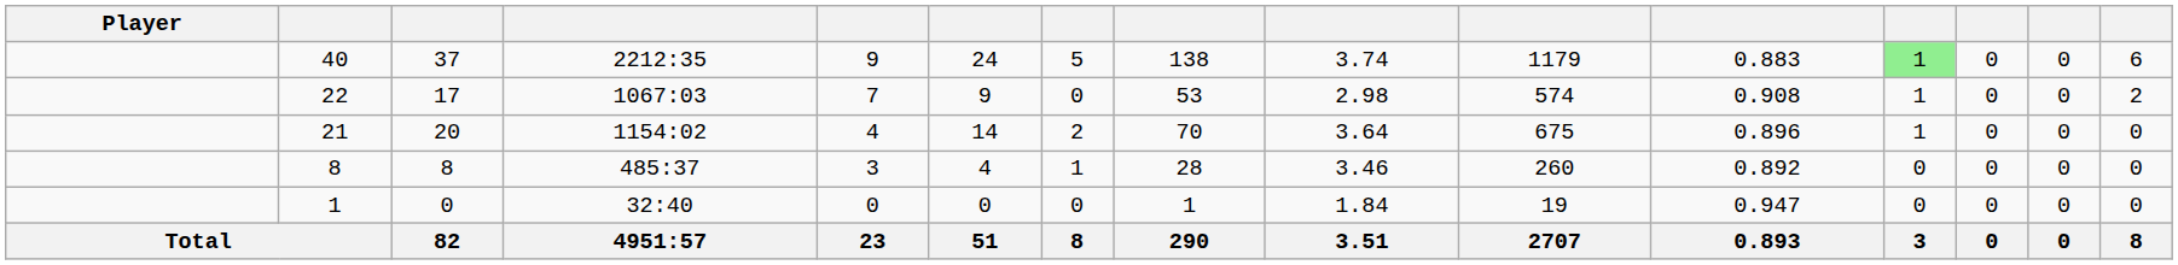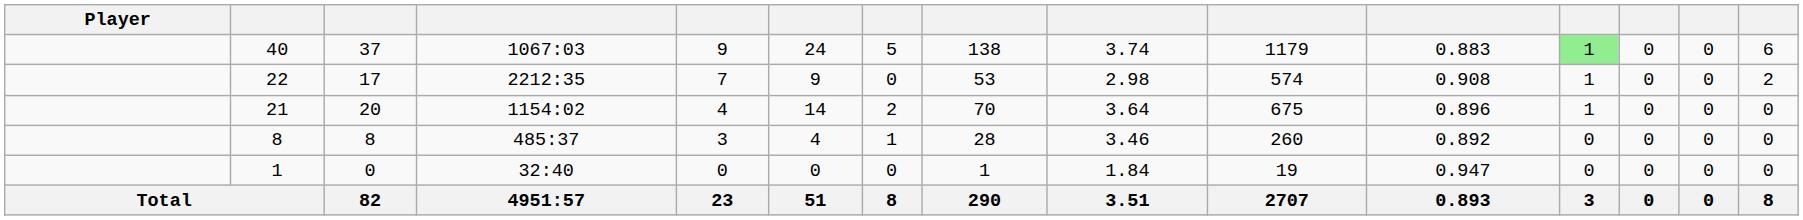40 | column 4: 2212:35 -> 1067:03
22 | column 4: 1067:03 -> 2212:35
